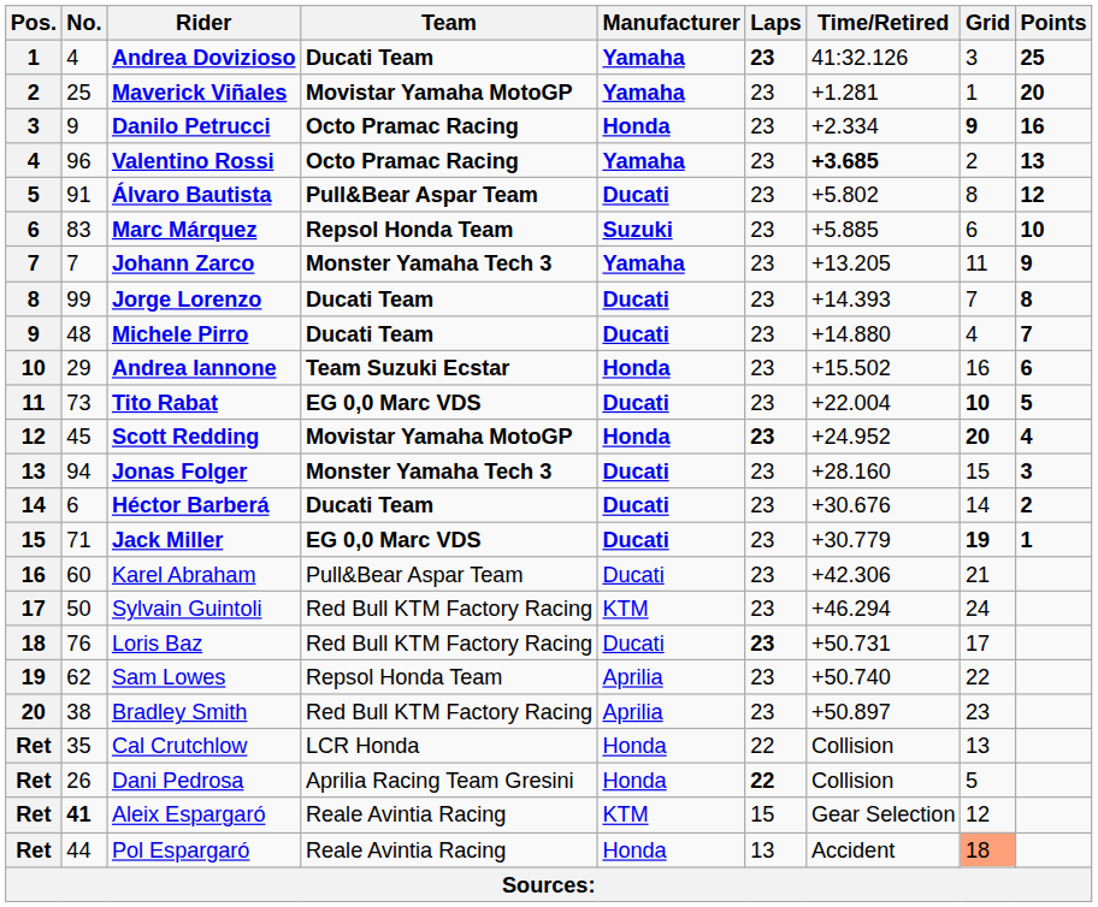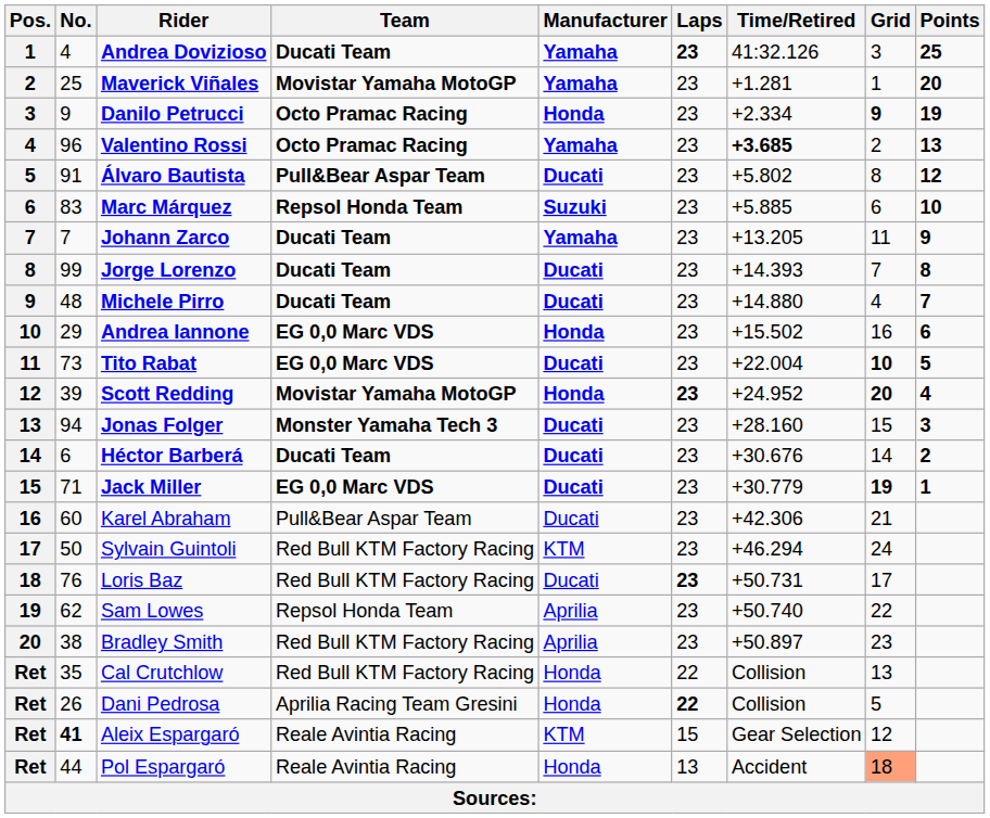Danilo Petrucci | Points: 16 -> 19
Johann Zarco | Team: Monster Yamaha Tech 3 -> Ducati Team
Andrea Iannone | Team: Team Suzuki Ecstar -> EG 0,0 Marc VDS
Scott Redding | No.: 45 -> 39
Cal Crutchlow | Team: LCR Honda -> Red Bull KTM Factory Racing
